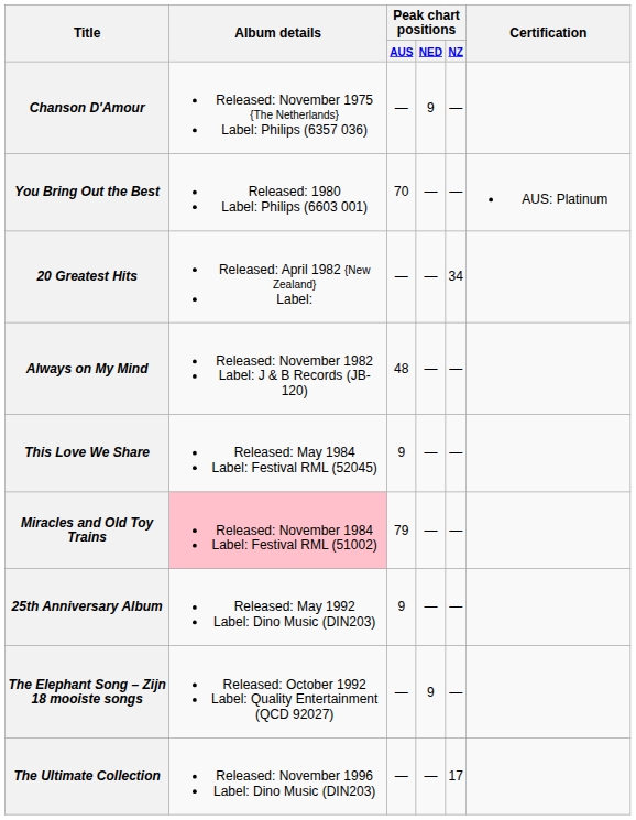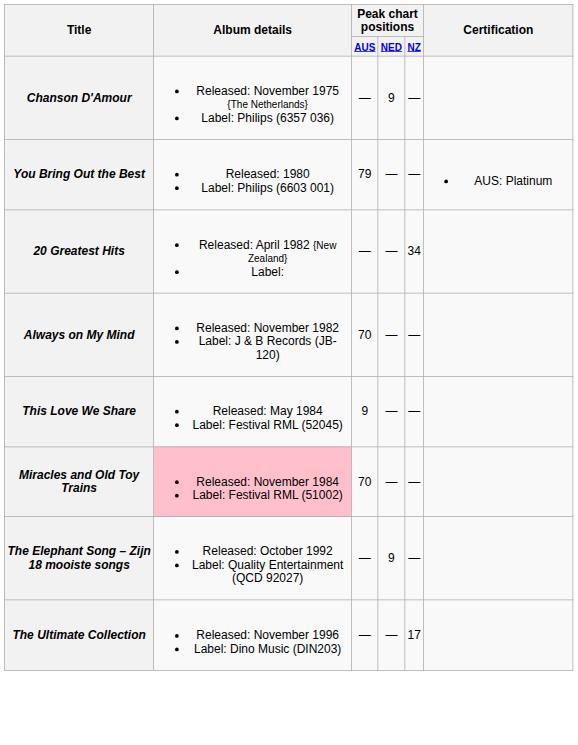You Bring Out the Best | Peak chart positions / AUS: 70 -> 79
Always on My Mind | Peak chart positions / AUS: 48 -> 70
Miracles and Old Toy Trains | Peak chart positions / AUS: 79 -> 70
- row: 25th Anniversary Album | Released: May 1992 Label: Dino Music (DIN203) | 9 | — | —
